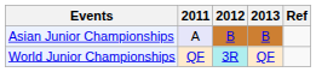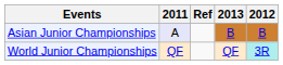columns swapped: 2012 <-> Ref
